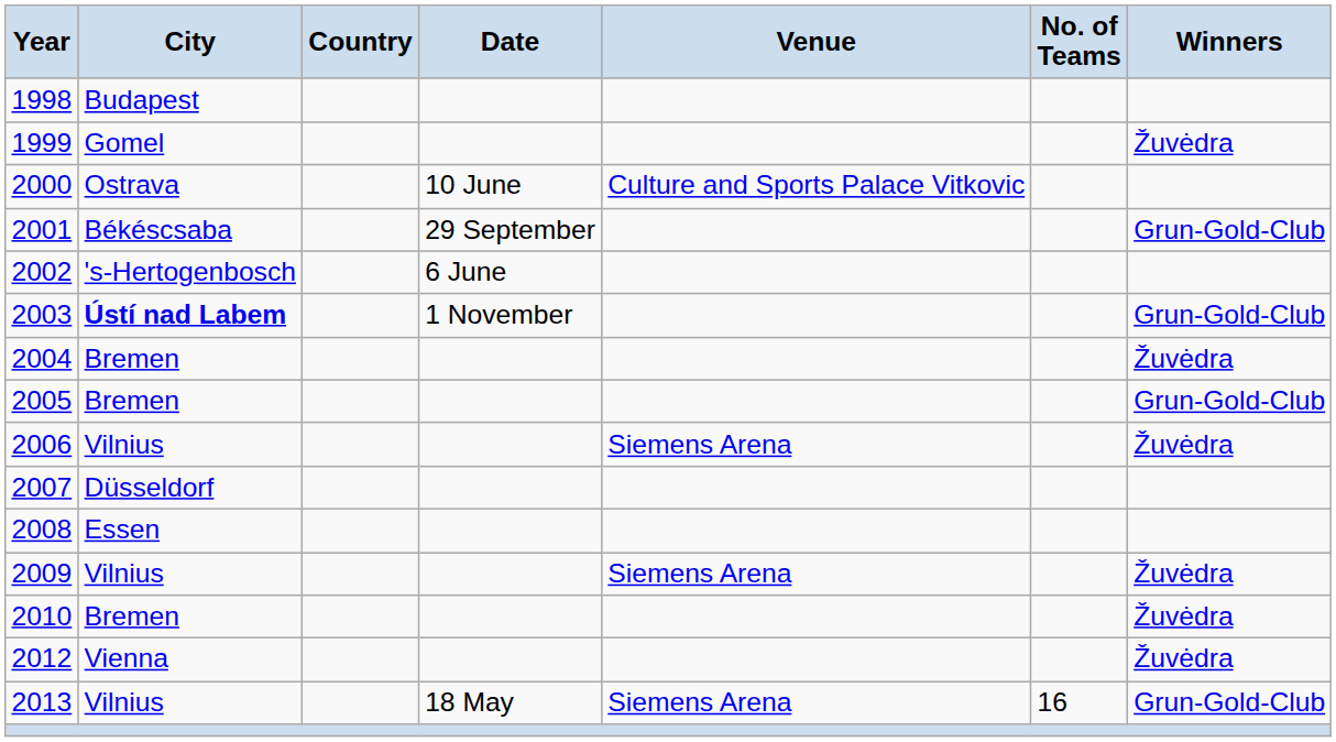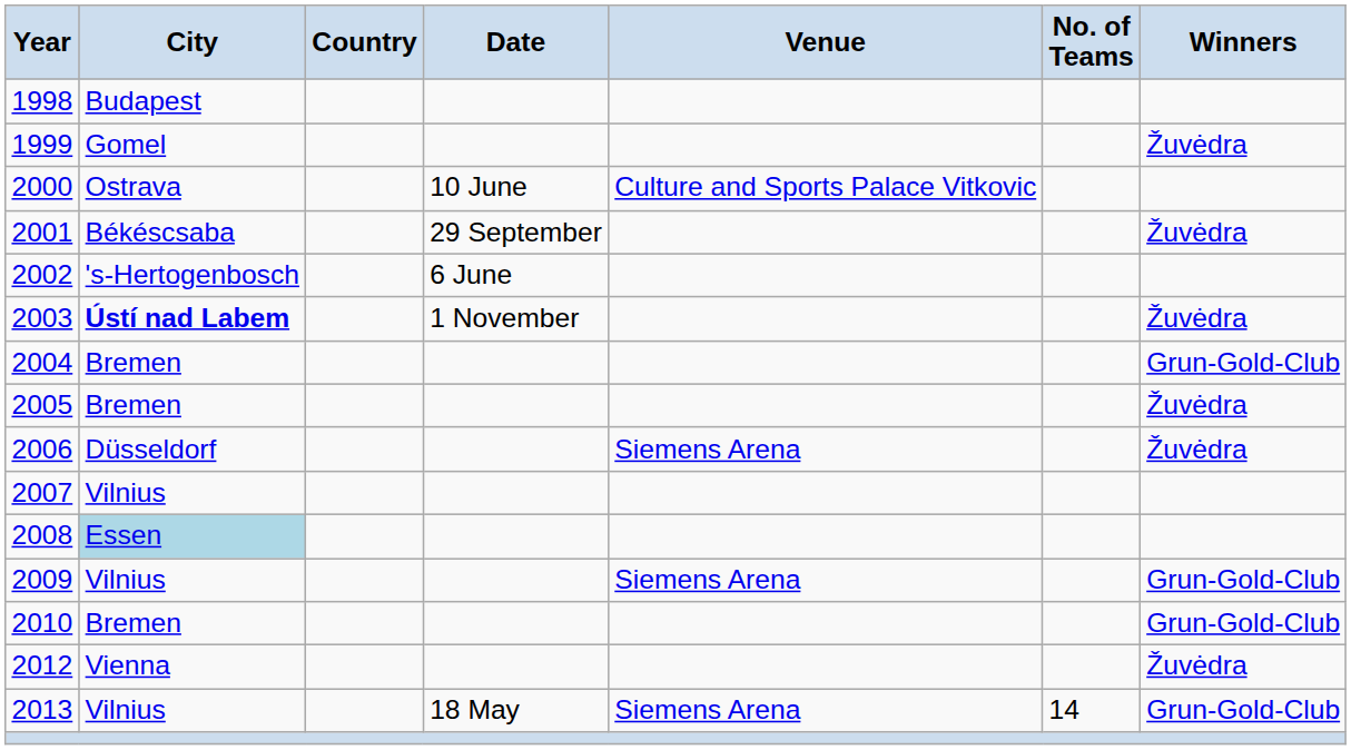2001 | Winners: Grun-Gold-Club -> Žuvėdra
2003 | Winners: Grun-Gold-Club -> Žuvėdra
2004 | Winners: Žuvėdra -> Grun-Gold-Club
2005 | Winners: Grun-Gold-Club -> Žuvėdra
2006 | City: Vilnius -> Düsseldorf
2007 | City: Düsseldorf -> Vilnius
2008 | City: no background -> lightblue background
2009 | Winners: Žuvėdra -> Grun-Gold-Club
2010 | Winners: Žuvėdra -> Grun-Gold-Club
2013 | No. of Teams: 16 -> 14
